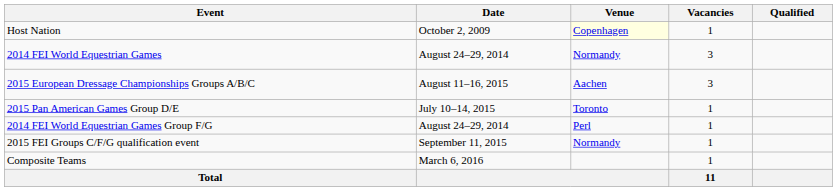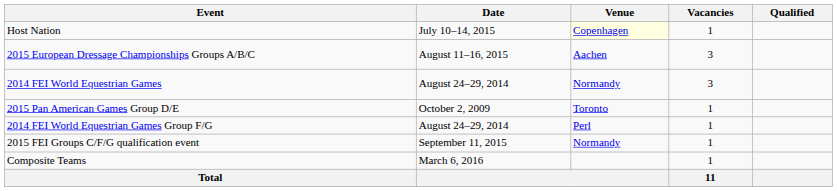Host Nation | Date: October 2, 2009 -> July 10–14, 2015
rows swapped: 2014 FEI World Equestrian Games <-> 2015 European Dressage Championships Groups A/B/C
2015 Pan American Games Group D/E | Date: July 10–14, 2015 -> October 2, 2009
